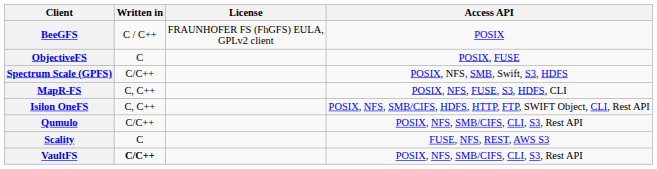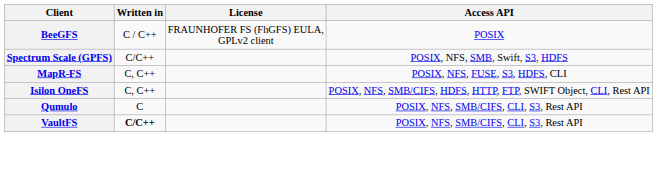- row: ObjectiveFS | C | POSIX, FUSE
Qumulo | Written in: C/C++ -> C
- row: Scality | C | FUSE, NFS, REST, AWS S3
